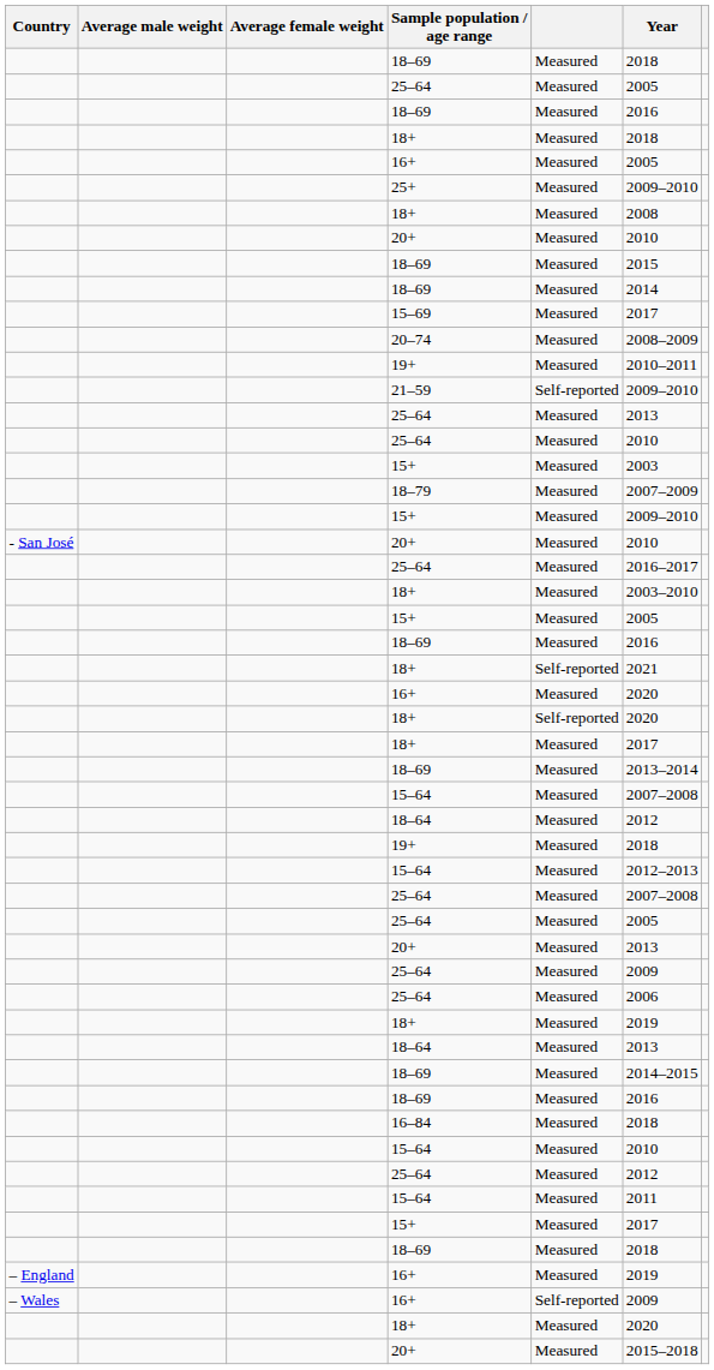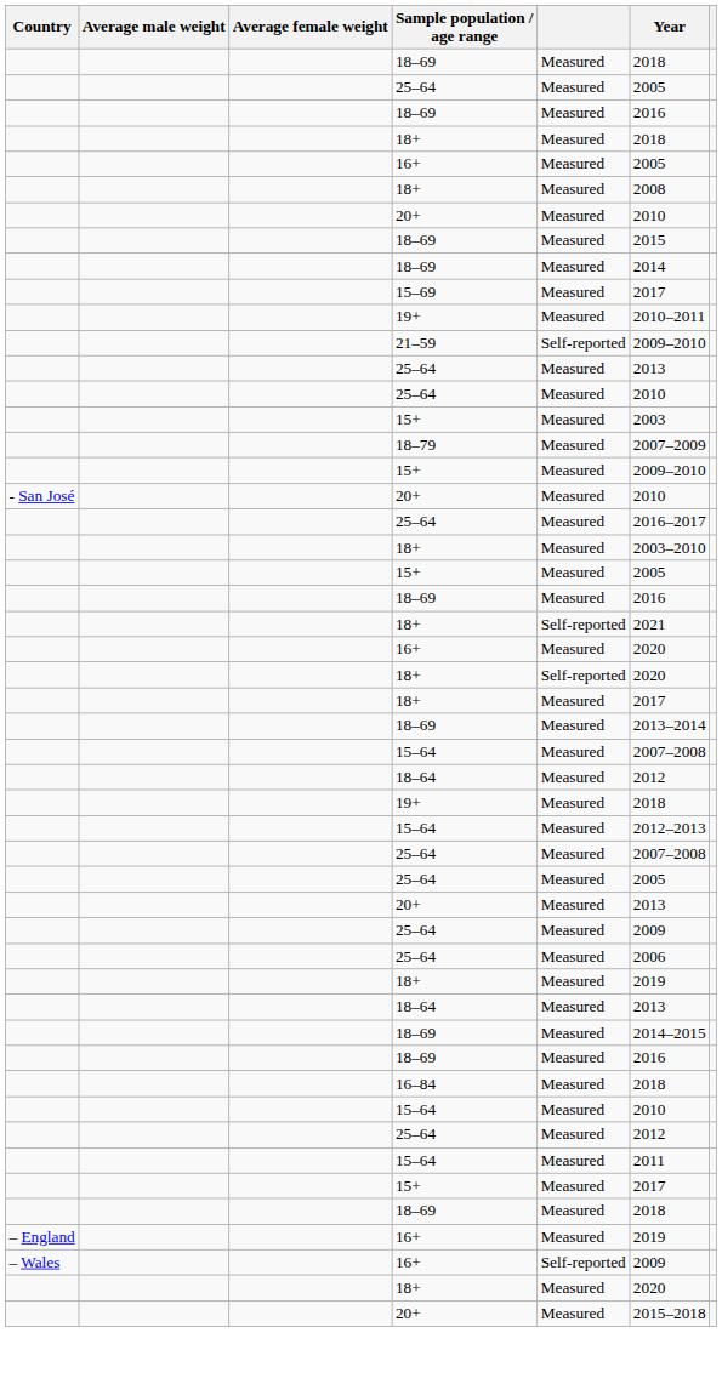- row: 25+ | Measured | 2009–2010
- row: 20–74 | Measured | 2008–2009
